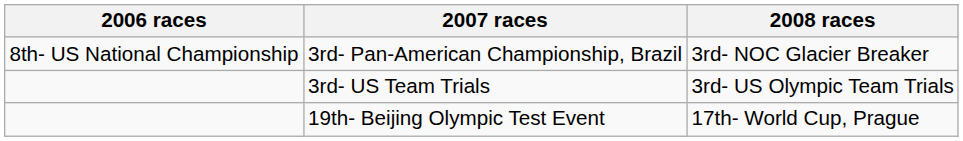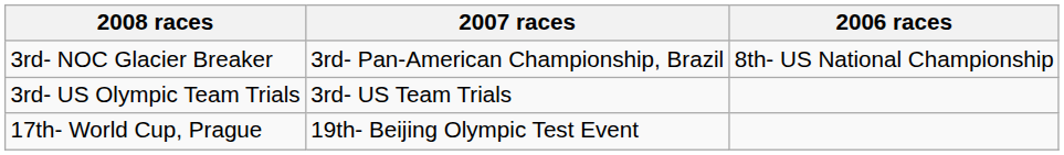columns swapped: 2006 races <-> 2008 races
